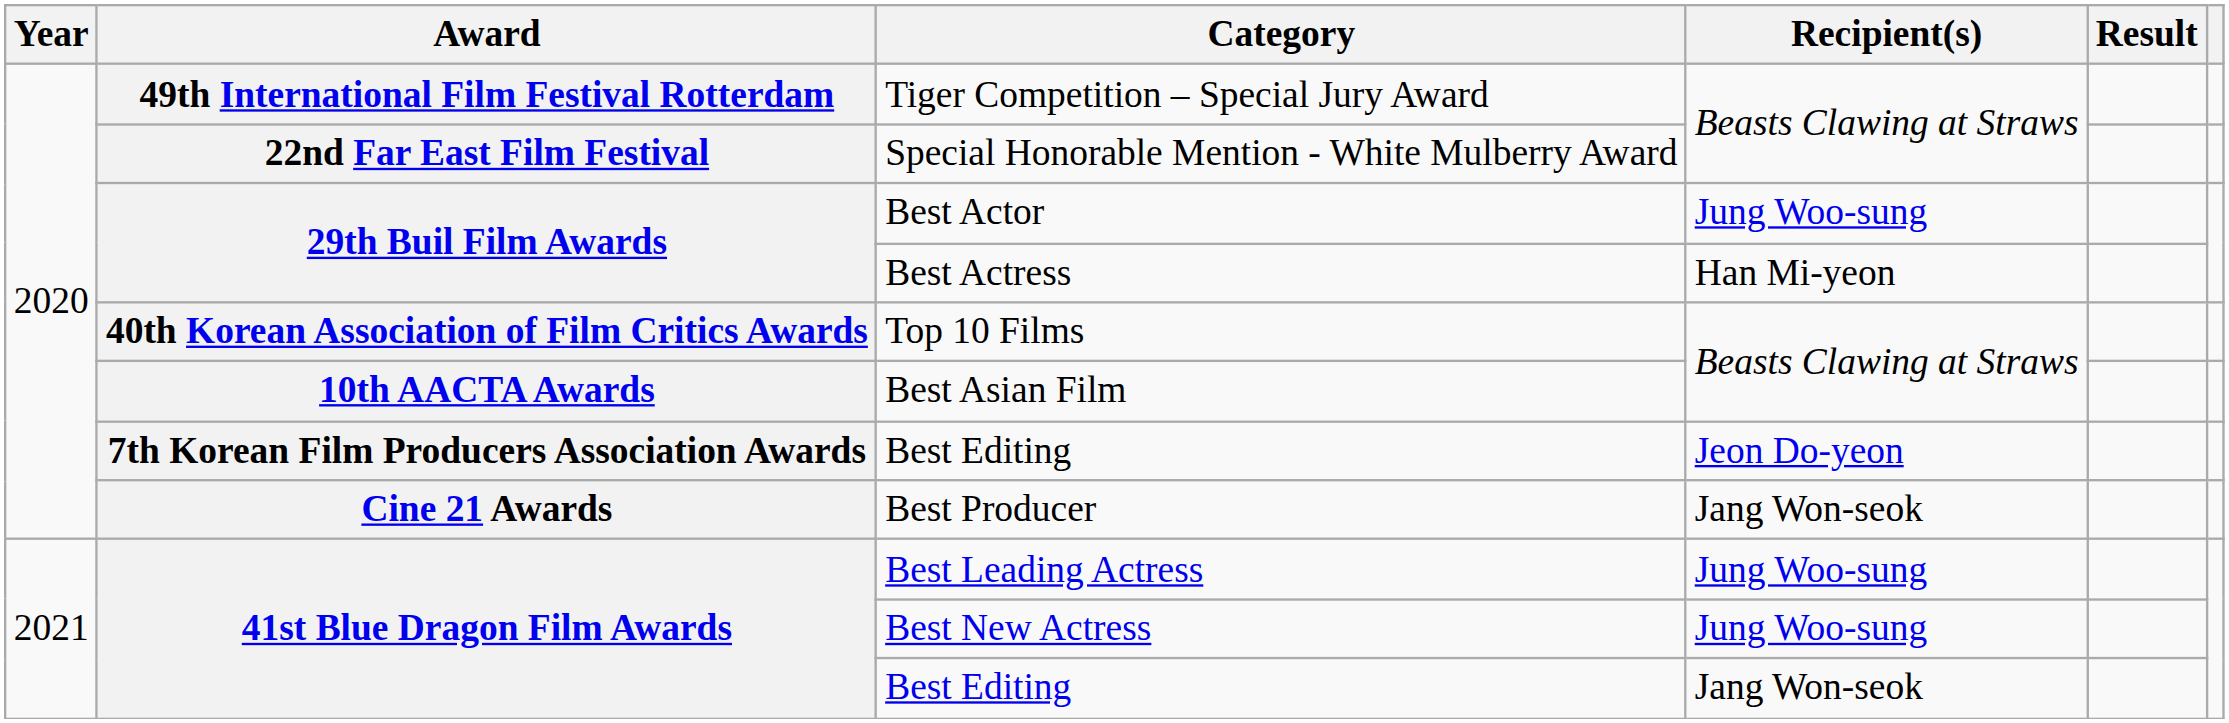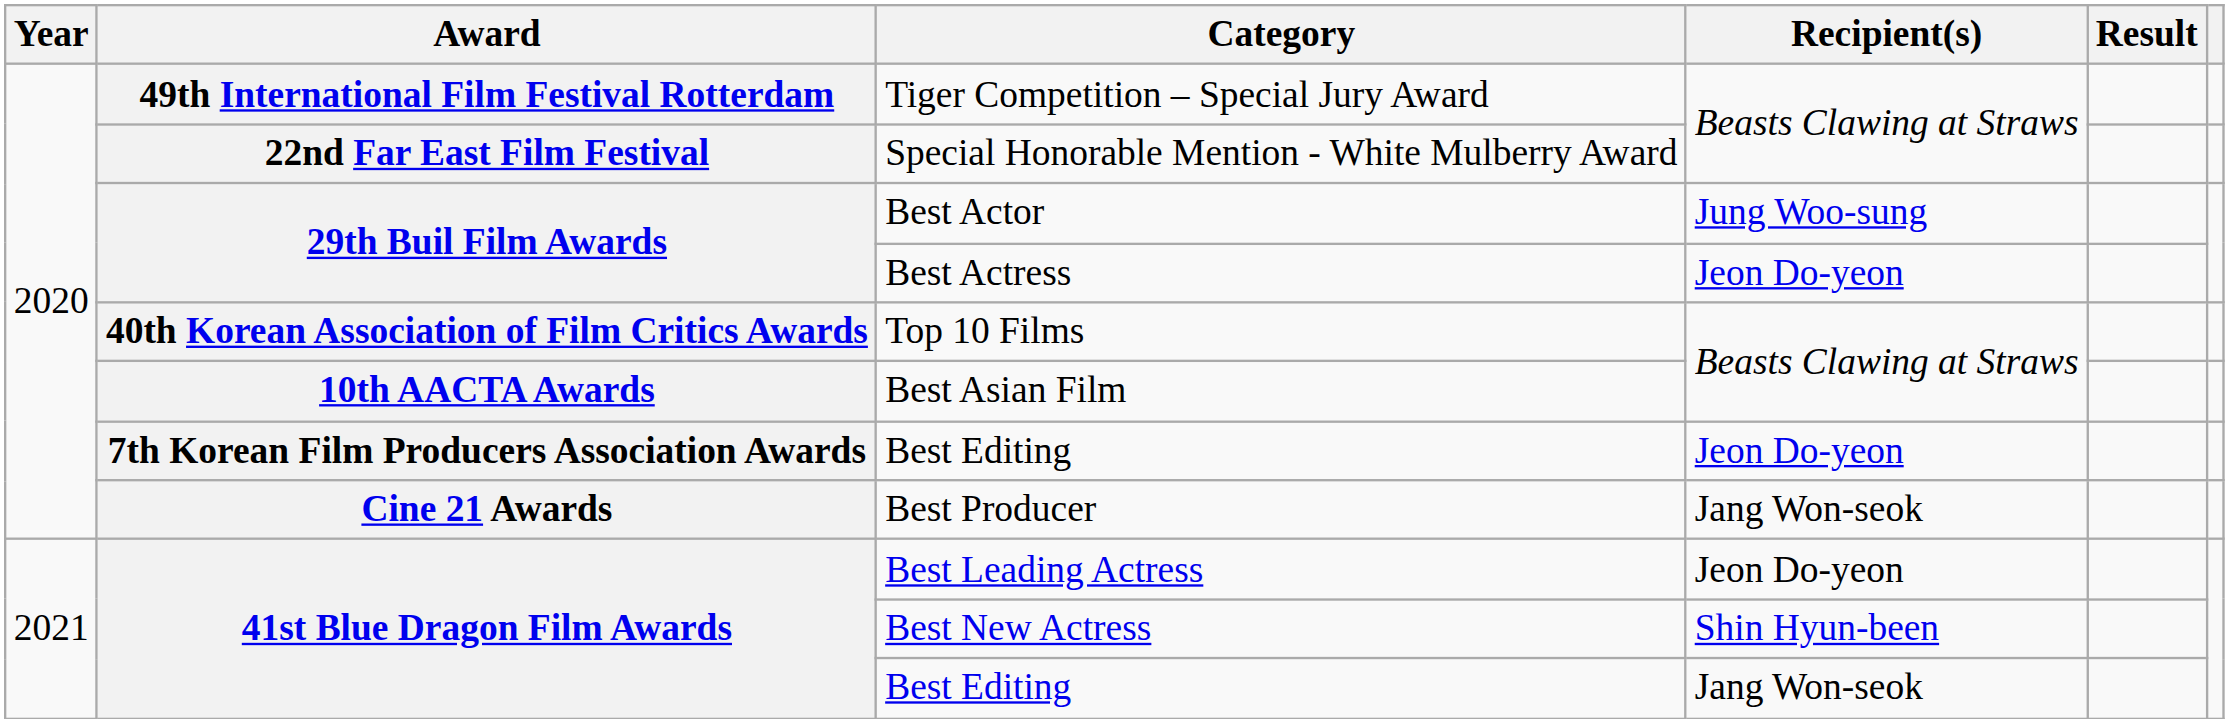Best Actress | Recipient(s): Han Mi-yeon -> Jeon Do-yeon
Best Leading Actress | Recipient(s): Jung Woo-sung -> Jeon Do-yeon
Best New Actress | Recipient(s): Jung Woo-sung -> Shin Hyun-been
